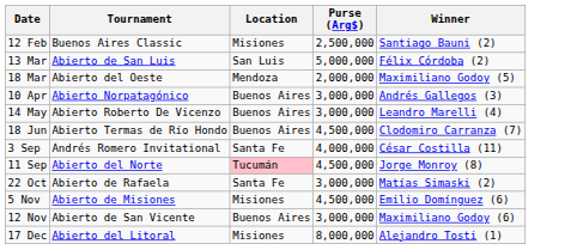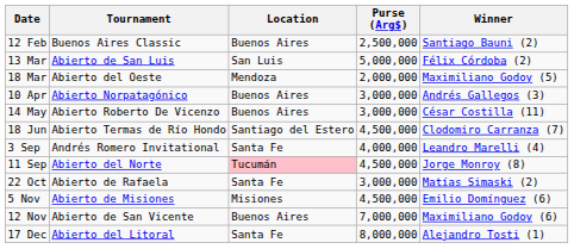12 Feb | Location: Misiones -> Buenos Aires
14 May | Winner: Leandro Marelli (4) -> César Costilla (11)
18 Jun | Location: Buenos Aires -> Santiago del Estero
3 Sep | Winner: César Costilla (11) -> Leandro Marelli (4)
12 Nov | Purse (Arg$): 3,000,000 -> 7,000,000
17 Dec | Location: Misiones -> Santa Fe
